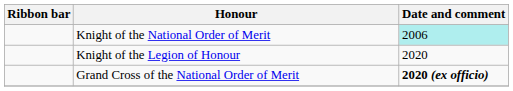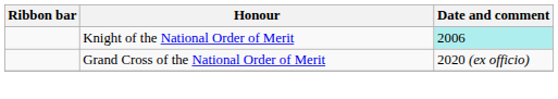- row: Knight of the Legion of Honour | 2020
Grand Cross of the National Order of Merit | Date and comment: bold -> normal
